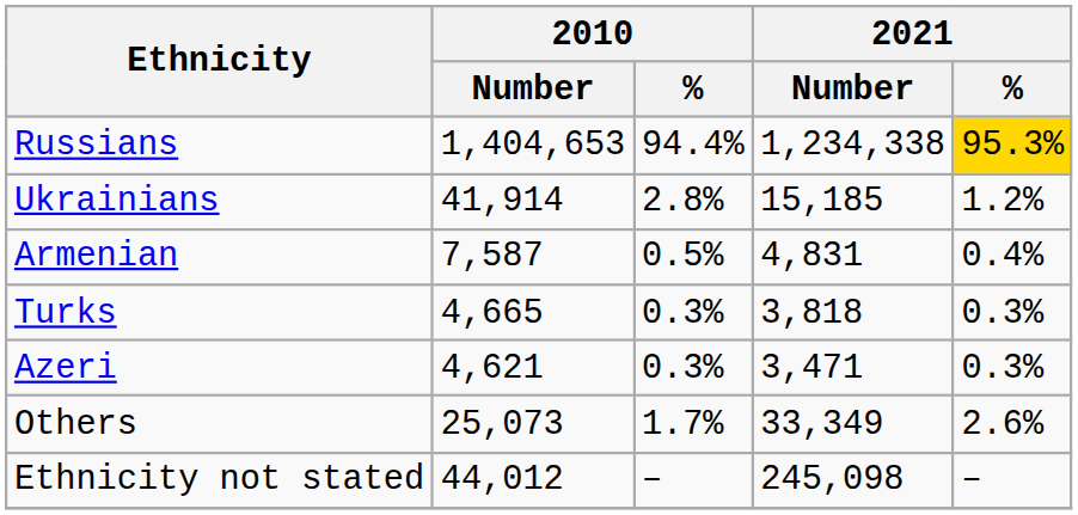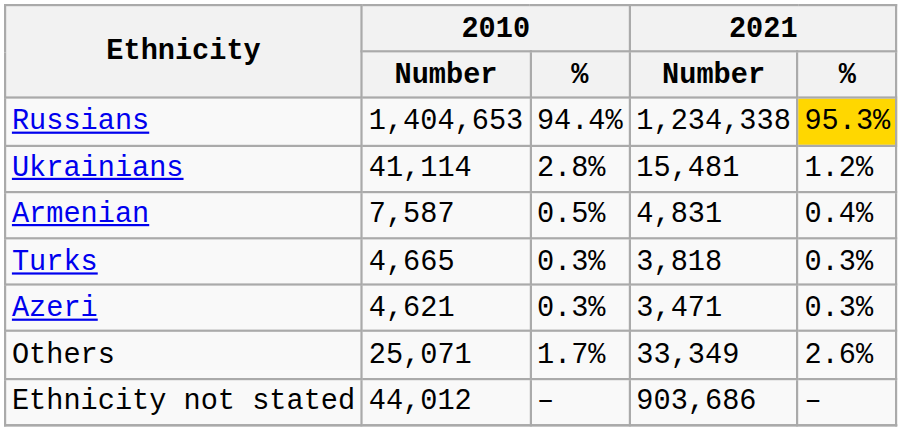Ukrainians | 2010 / Number: 41,914 -> 41,114
Ukrainians | 2021 / Number: 15,185 -> 15,481
Others | 2010 / Number: 25,073 -> 25,071
Ethnicity not stated | 2021 / Number: 245,098 -> 903,686
